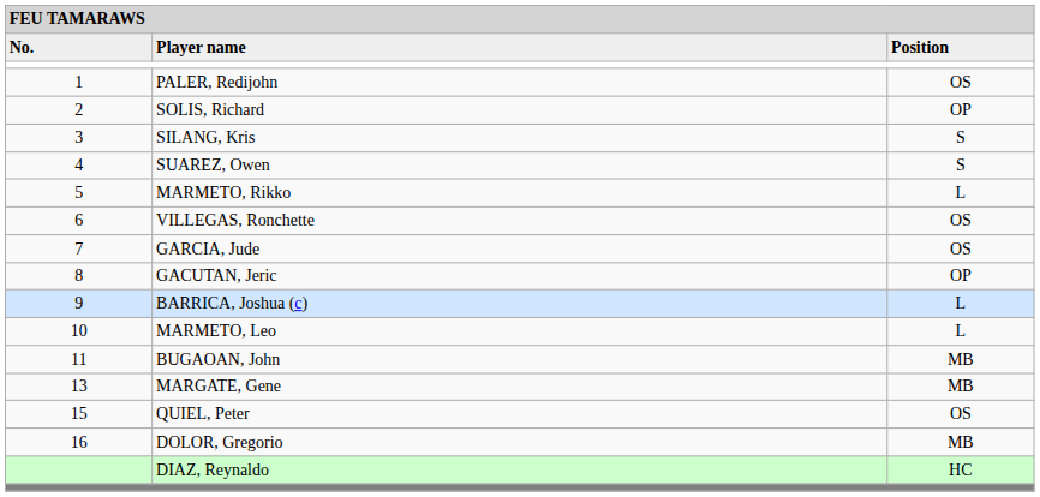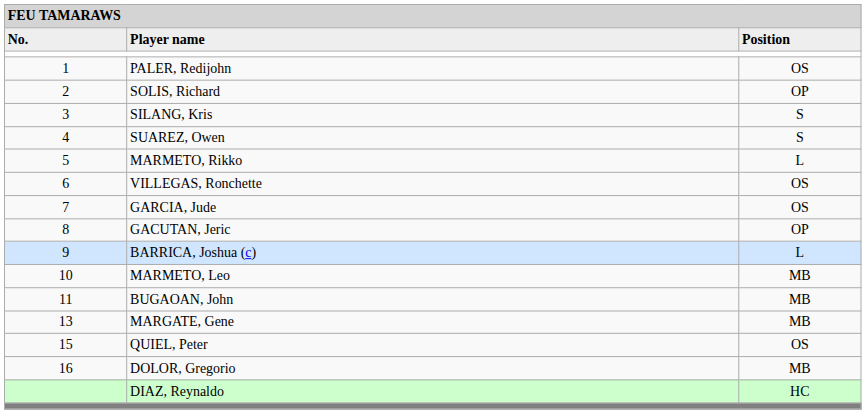MARMETO, Leo | column 3: L -> MB
